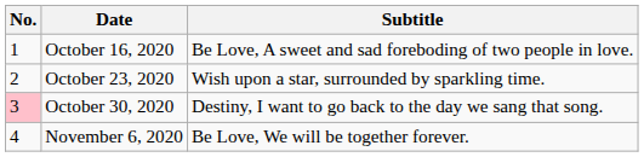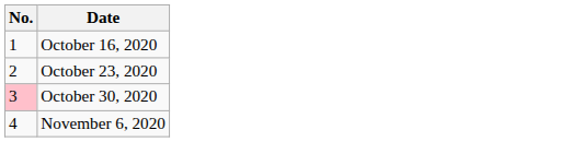- column: Subtitle | Be Love, A sweet and sad foreboding of two people in love. | Wish upon a star, surrounded by sparkling time. | Destiny, I want to go back to the day we sang that song. | Be Love, We will be together forever.
